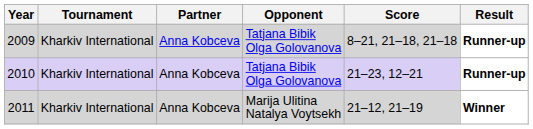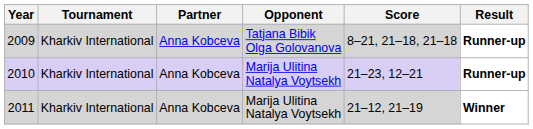2010 | Opponent: Tatjana Bibik Olga Golovanova -> Marija Ulitina Natalya Voytsekh
